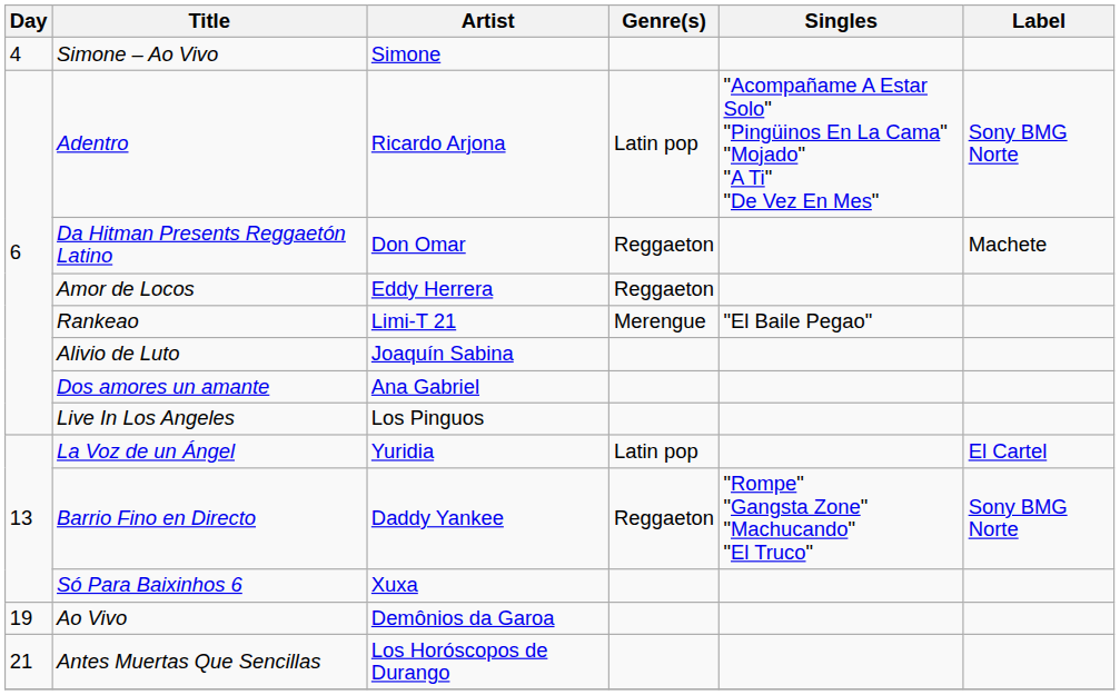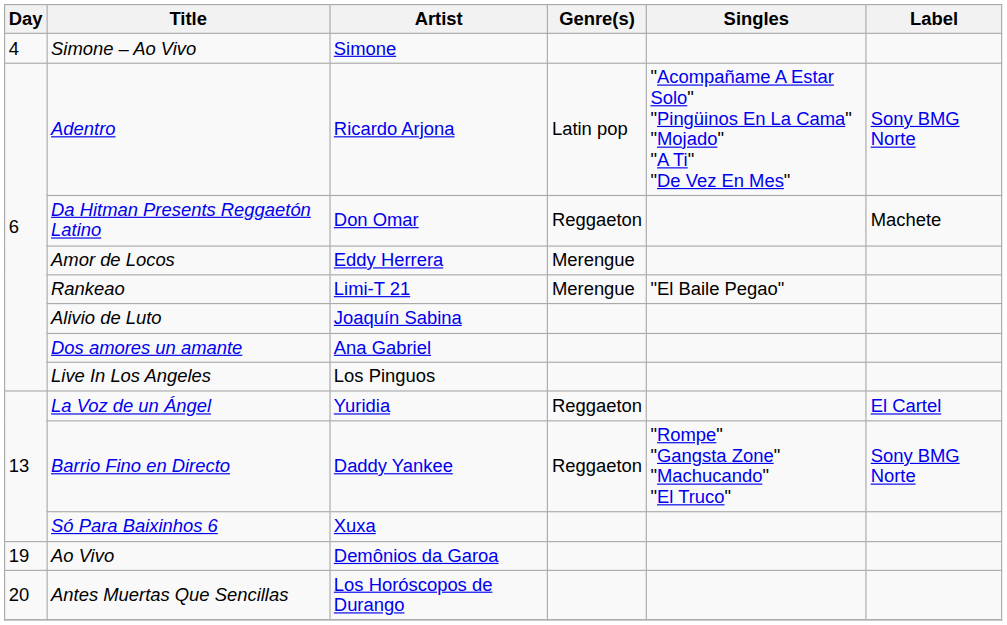Amor de Locos | Genre(s): Reggaeton -> Merengue
La Voz de un Ángel | Genre(s): Latin pop -> Reggaeton
Antes Muertas Que Sencillas | Day: 21 -> 20
